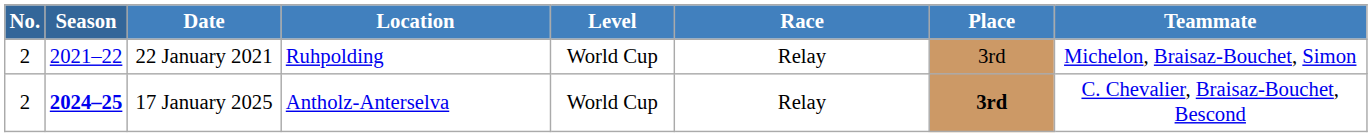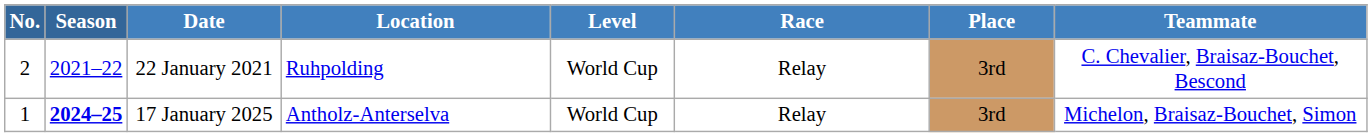22 January 2021 | Teammate: Michelon, Braisaz-Bouchet, Simon -> C. Chevalier, Braisaz-Bouchet, Bescond
17 January 2025 | No.: 2 -> 1
17 January 2025 | Place: bold -> normal
17 January 2025 | Teammate: C. Chevalier, Braisaz-Bouchet, Bescond -> Michelon, Braisaz-Bouchet, Simon
